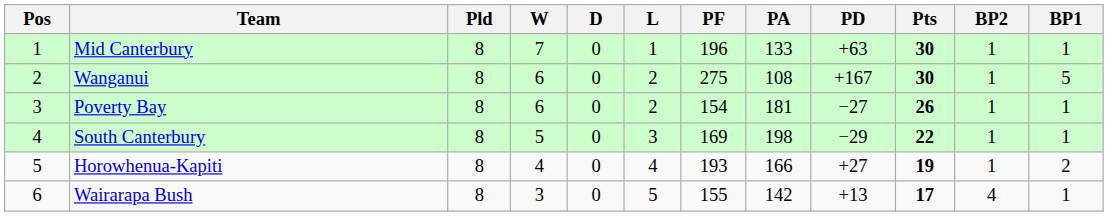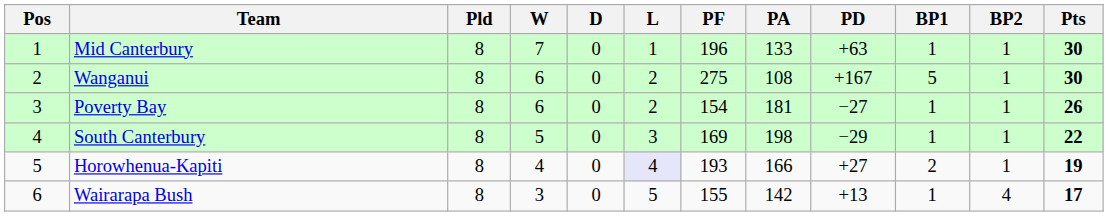columns swapped: BP1 <-> Pts
Horowhenua-Kapiti | L: no background -> lavender background
